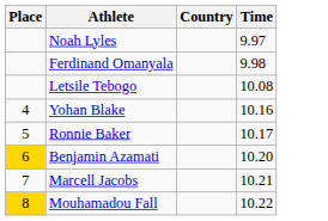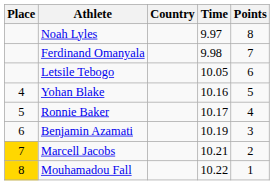+ column: Points | 8 | 7 | 6 | 5 | 4 | 3 | 2 | 1
Letsile Tebogo | Time: 10.08 -> 10.05
Benjamin Azamati | Place: gold background -> no background
Benjamin Azamati | Time: 10.20 -> 10.19
Marcell Jacobs | Place: no background -> gold background
